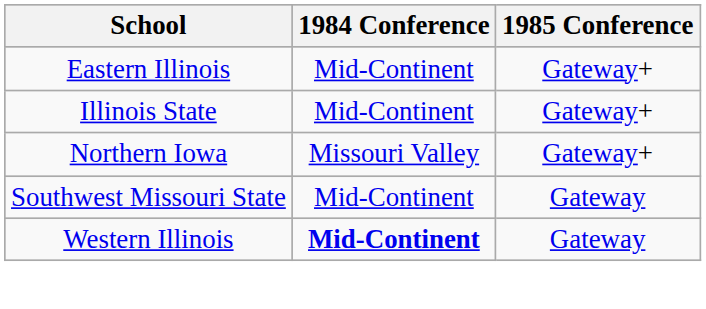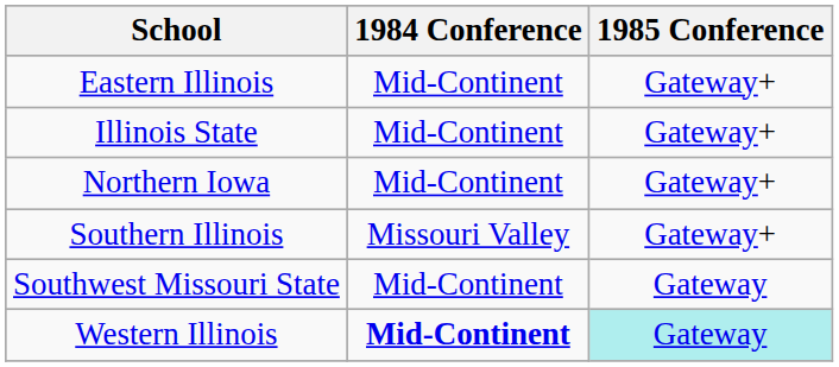Northern Iowa | 1984 Conference: Missouri Valley -> Mid-Continent
+ row: Southern Illinois | Missouri Valley | Gateway+
Western Illinois | 1985 Conference: no background -> paleturquoise background
